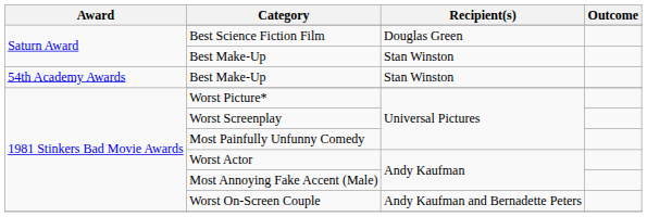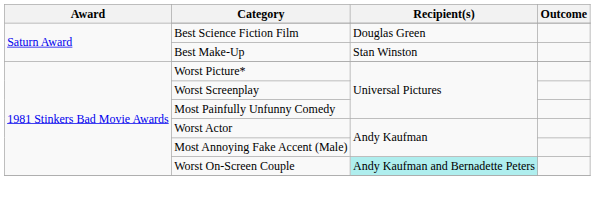- row: 54th Academy Awards | Best Make-Up | Stan Winston
Worst On-Screen Couple | Recipient(s): no background -> paleturquoise background
